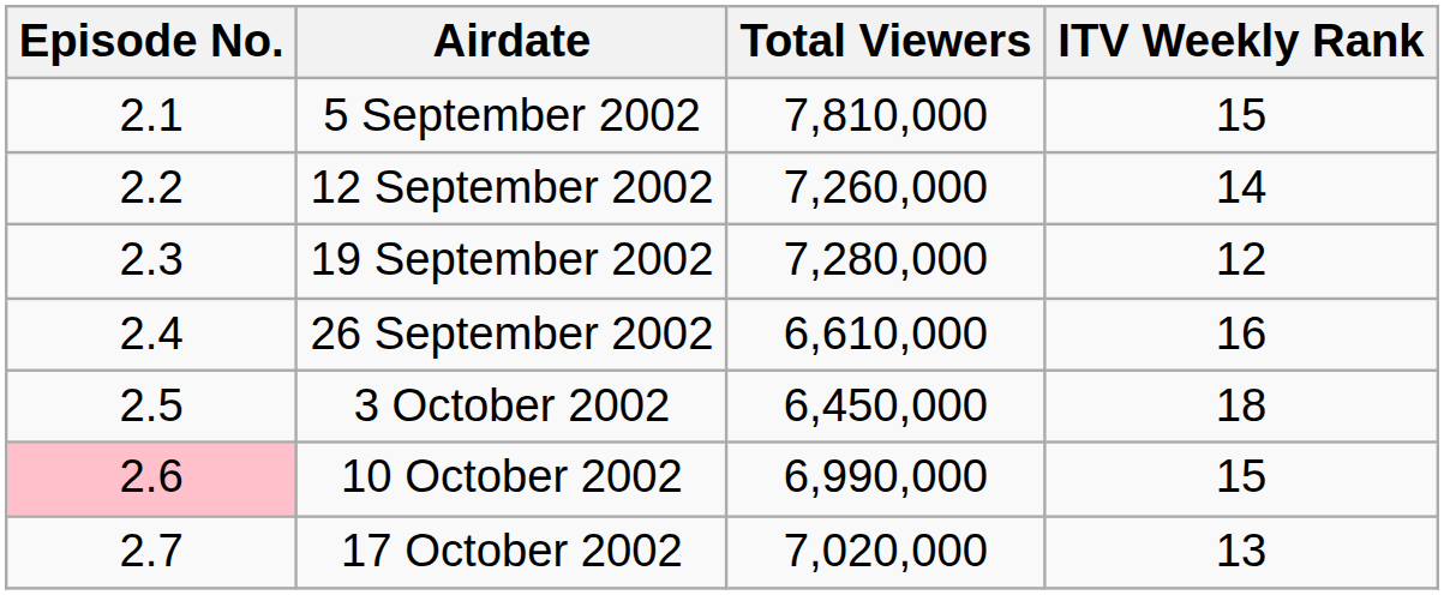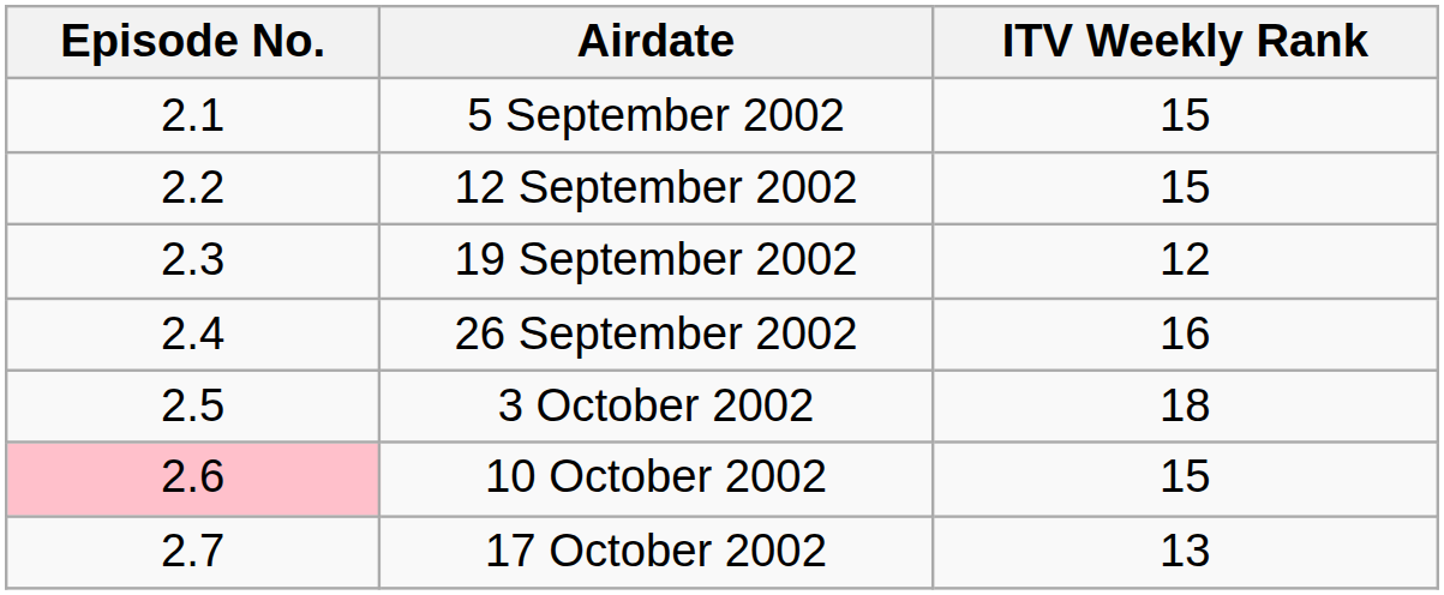- column: Total Viewers | 7,810,000 | 7,260,000 | 7,280,000 | 6,610,000 | 6,450,000 | 6,990,000 | 7,020,000
12 September 2002 | ITV Weekly Rank: 14 -> 15
